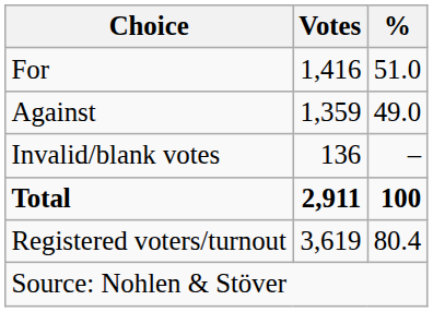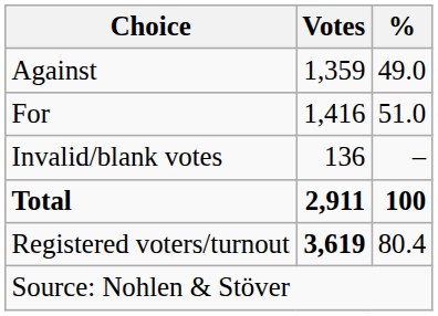rows swapped: For <-> Against
Registered voters/turnout | Votes: normal -> bold
